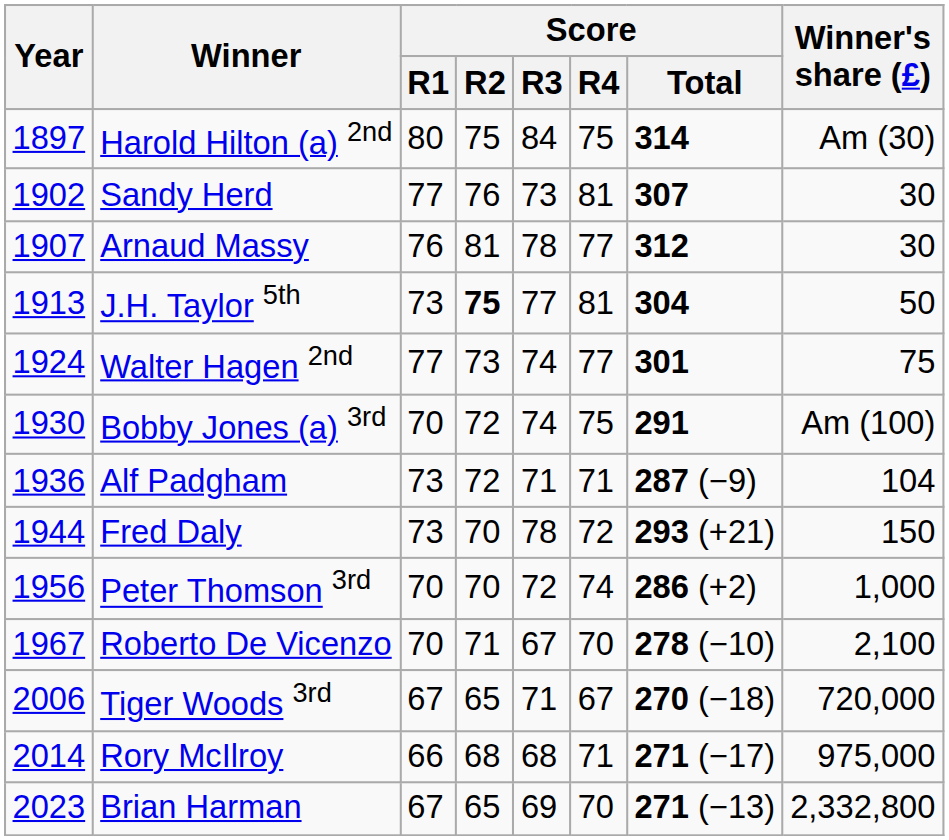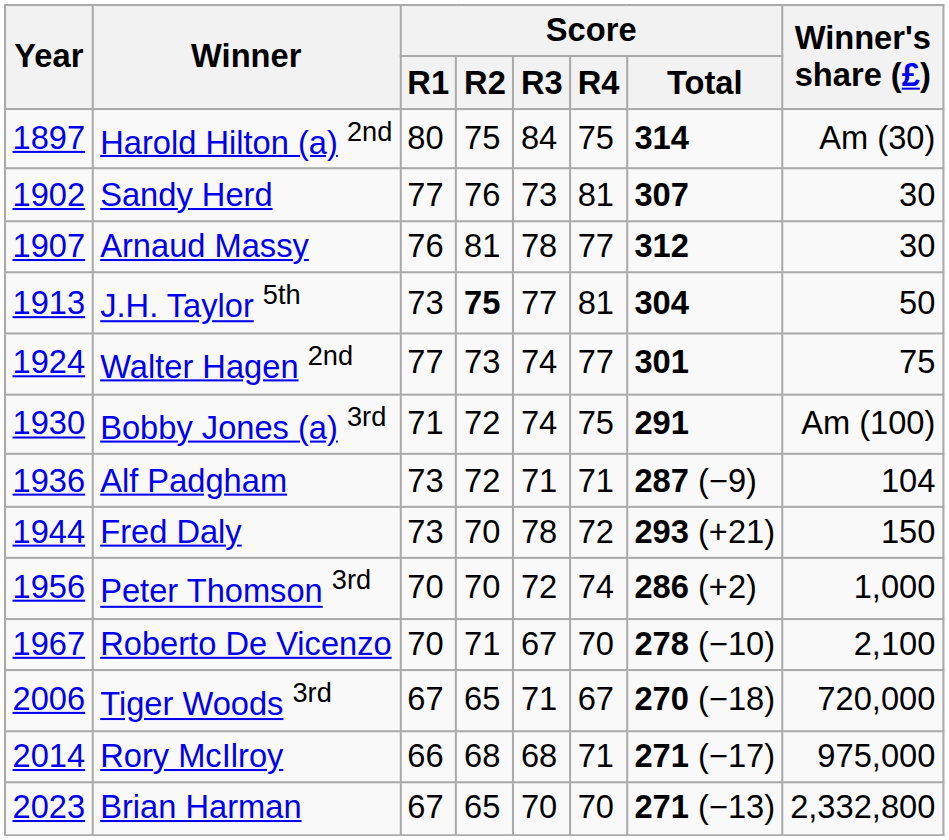Bobby Jones (a) 3rd | Score / R1: 70 -> 71
Brian Harman | Score / R3: 69 -> 70
